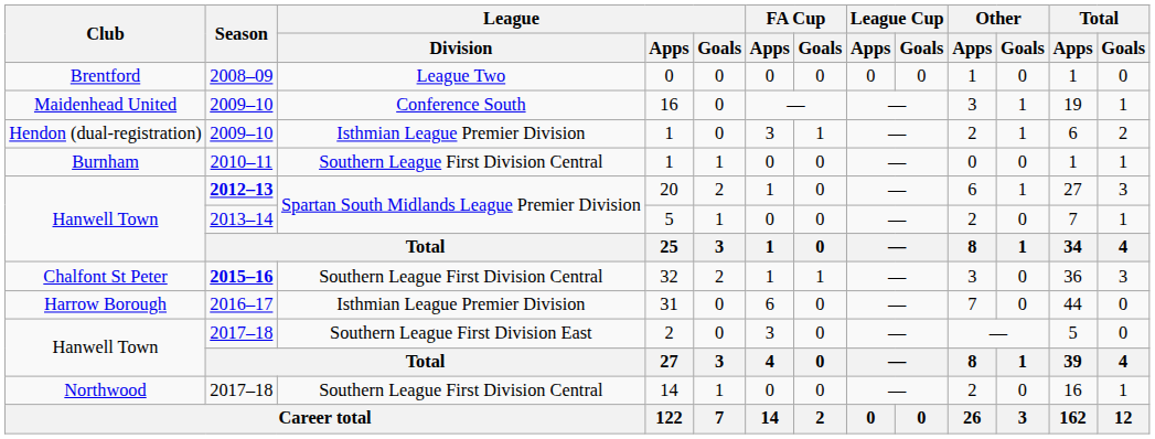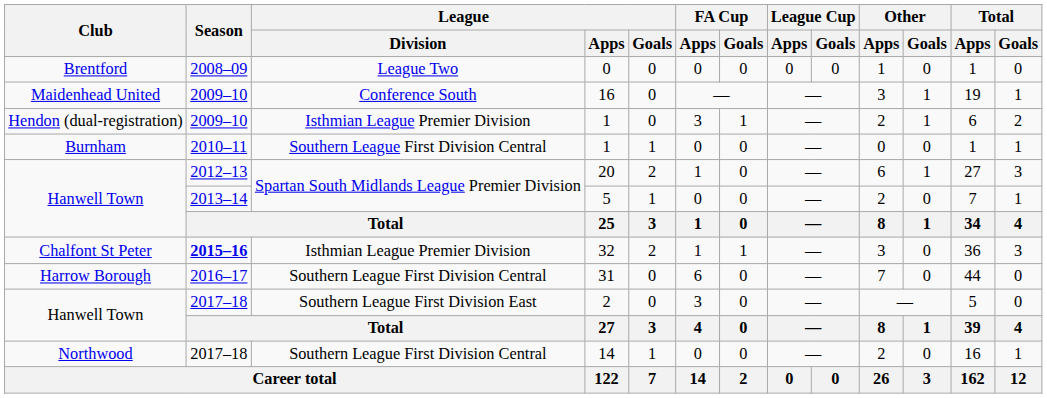20 | Season: bold -> normal
32 | League / Division: Southern League First Division Central -> Isthmian League Premier Division
31 | League / Division: Isthmian League Premier Division -> Southern League First Division Central
